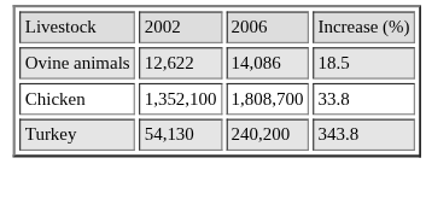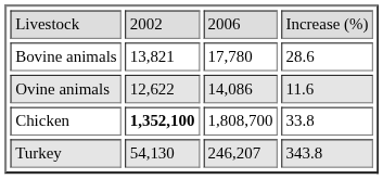+ row: Bovine animals | 13,821 | 17,780 | 28.6
Ovine animals | column 4: 18.5 -> 11.6
Chicken | column 2: normal -> bold
Turkey | column 3: 240,200 -> 246,207
